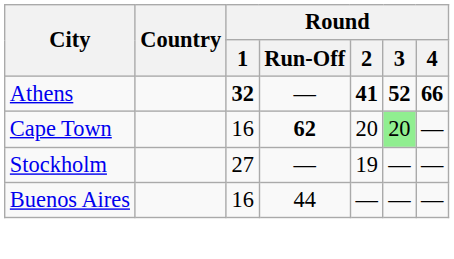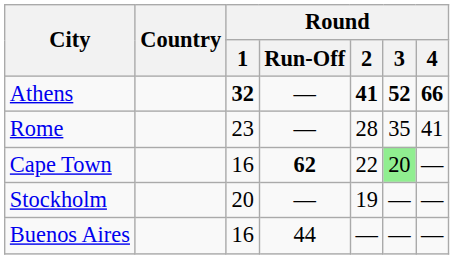+ row: Rome | 23 | — | 28 | 35 | 41
Cape Town | Round / 2: 20 -> 22
Stockholm | Round / 1: 27 -> 20
